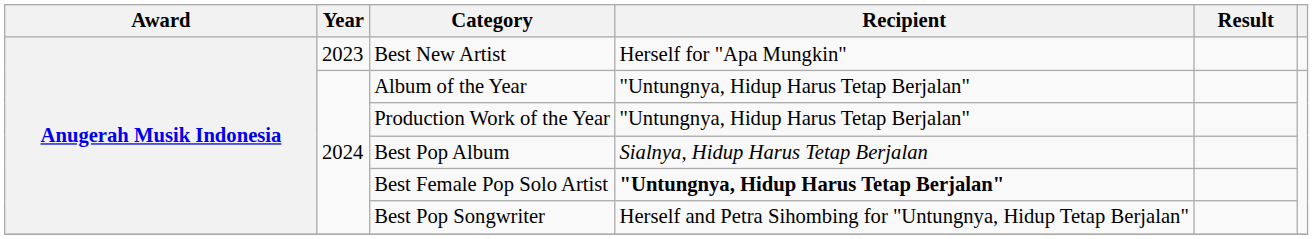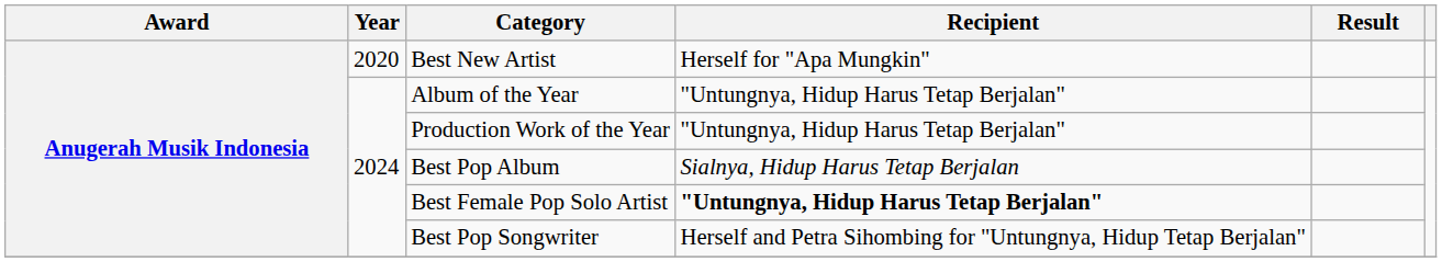Best New Artist | Year: 2023 -> 2020
